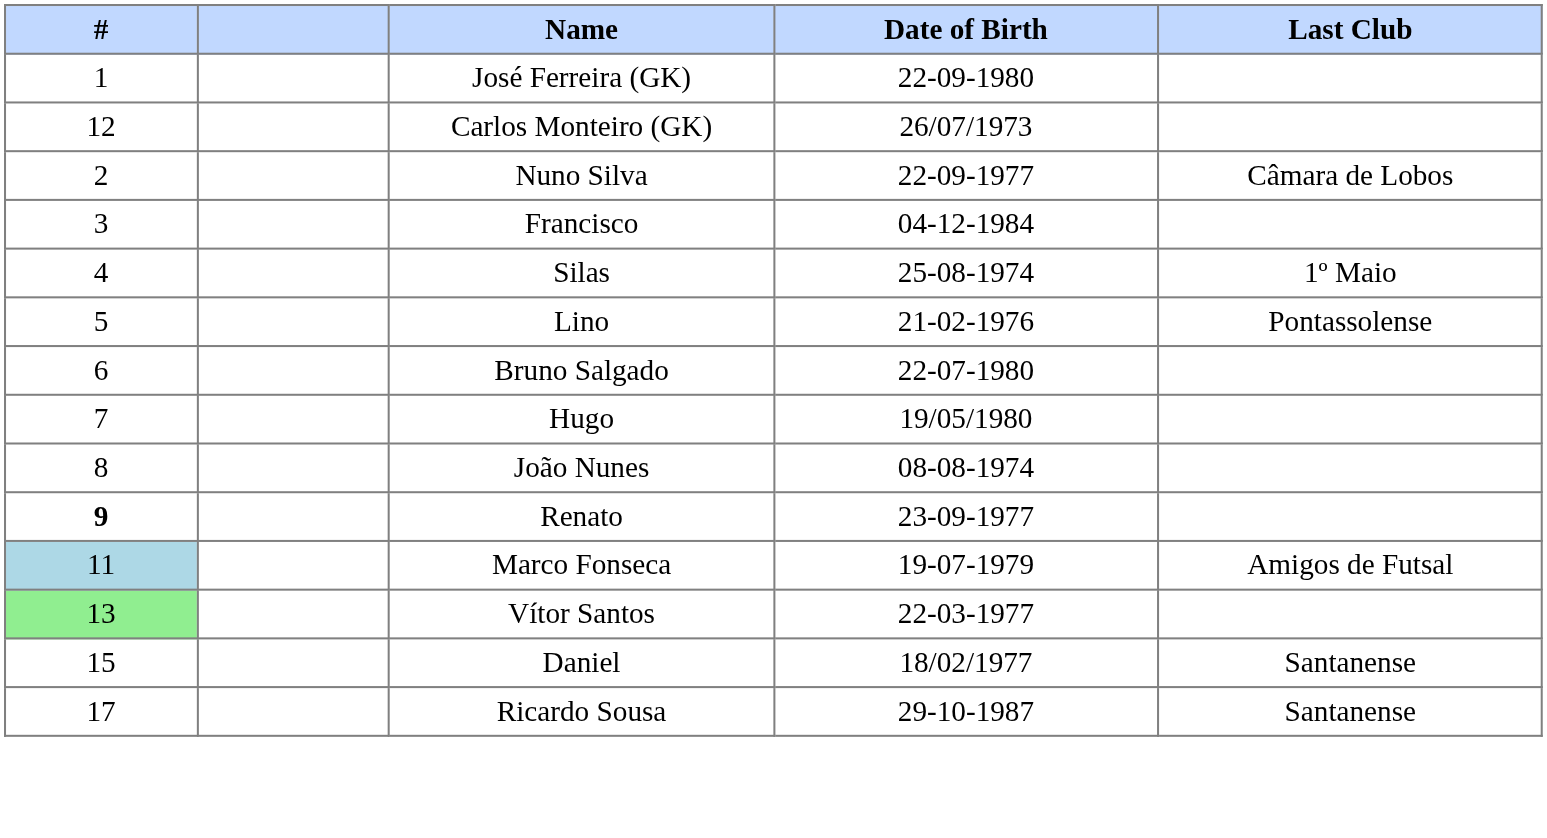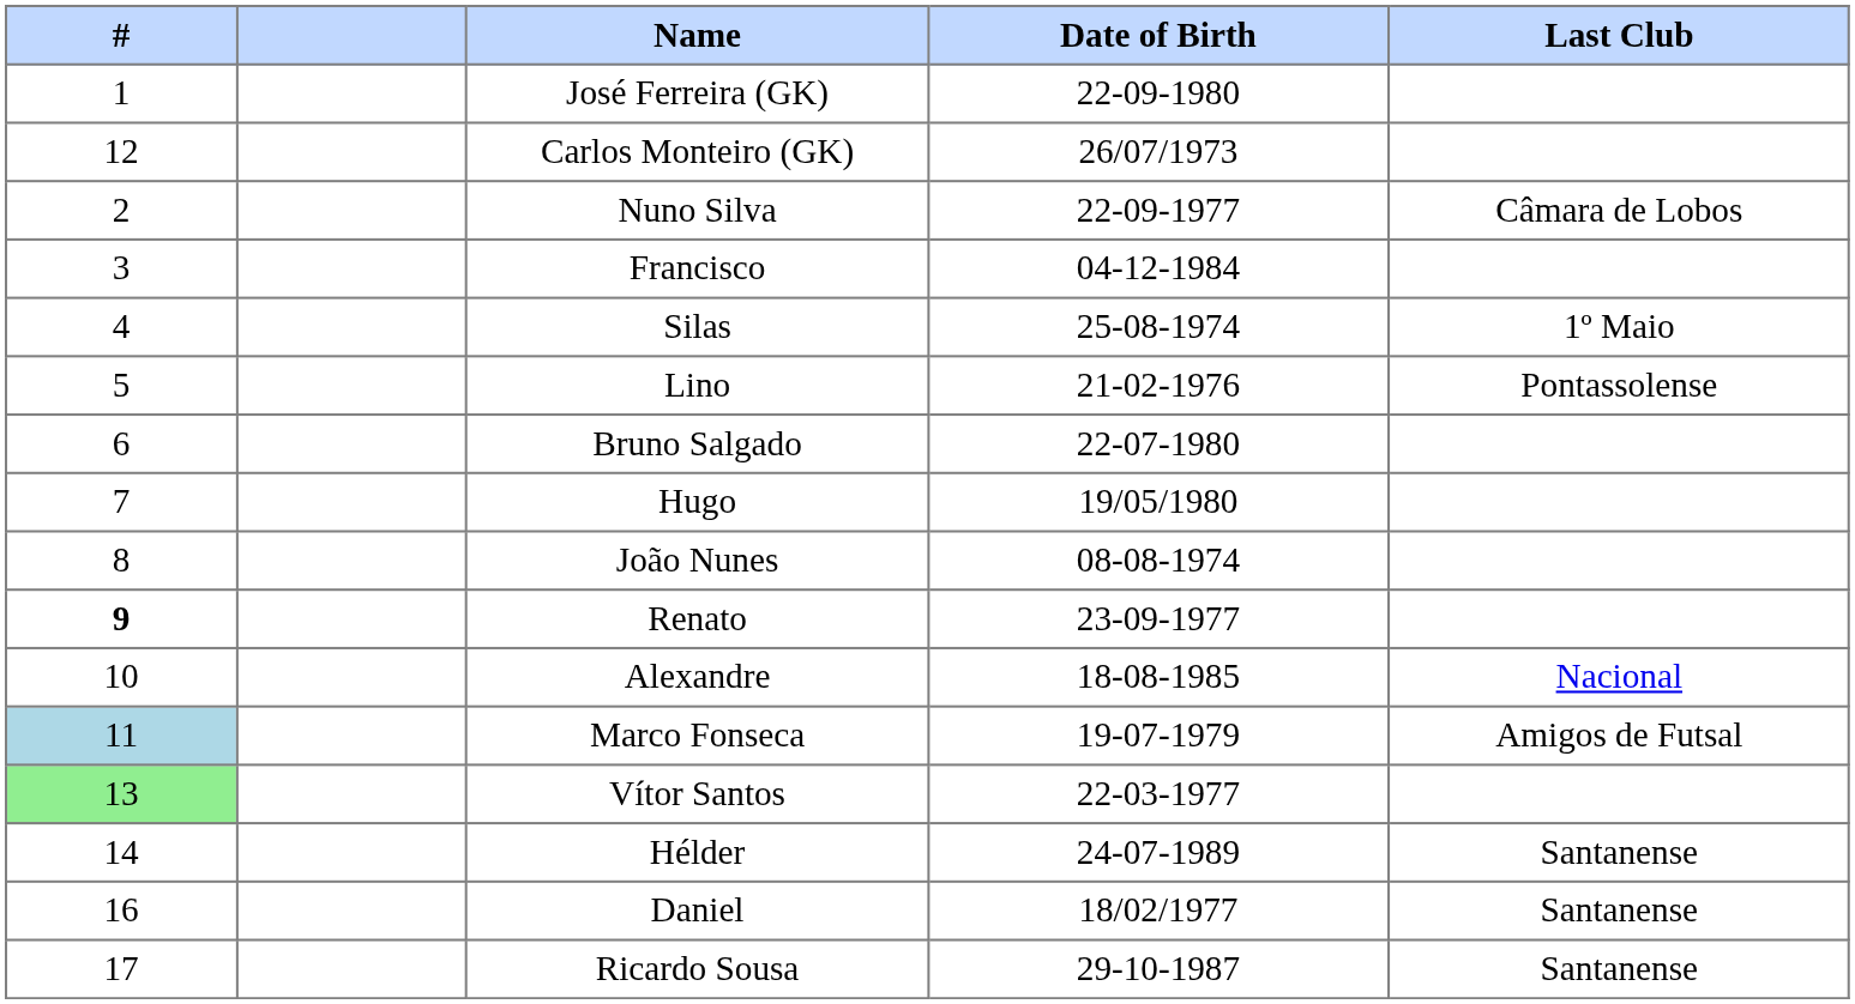+ row: 10 | Alexandre | 18-08-1985 | Nacional
+ row: 14 | Hélder | 24-07-1989 | Santanense
Daniel | #: 15 -> 16
